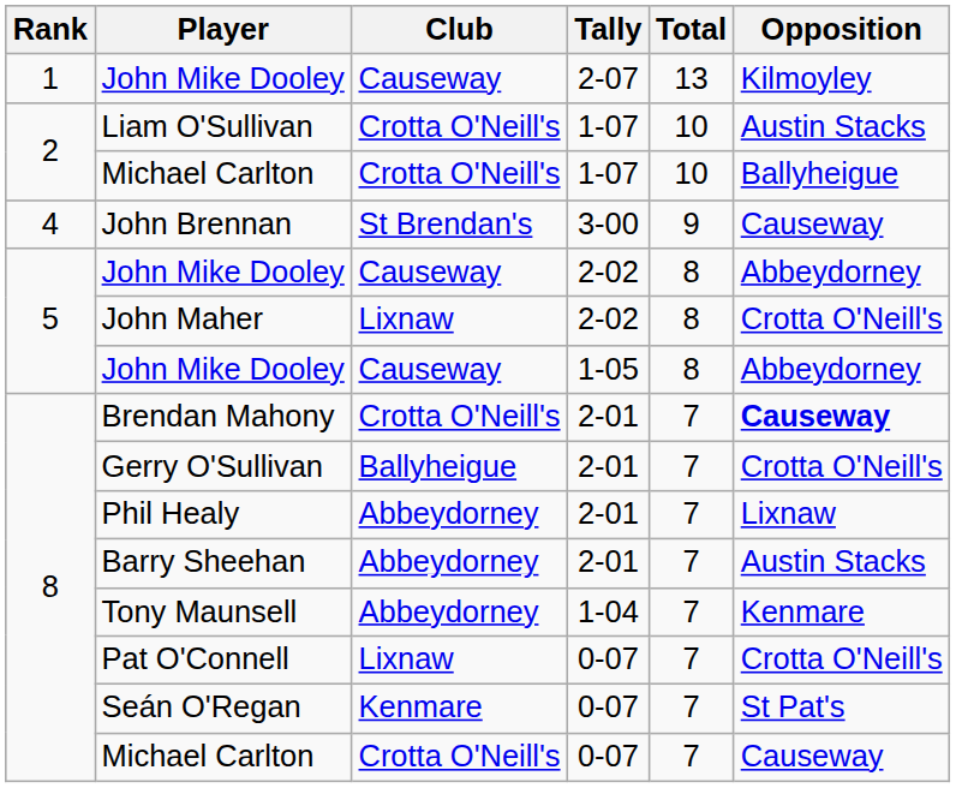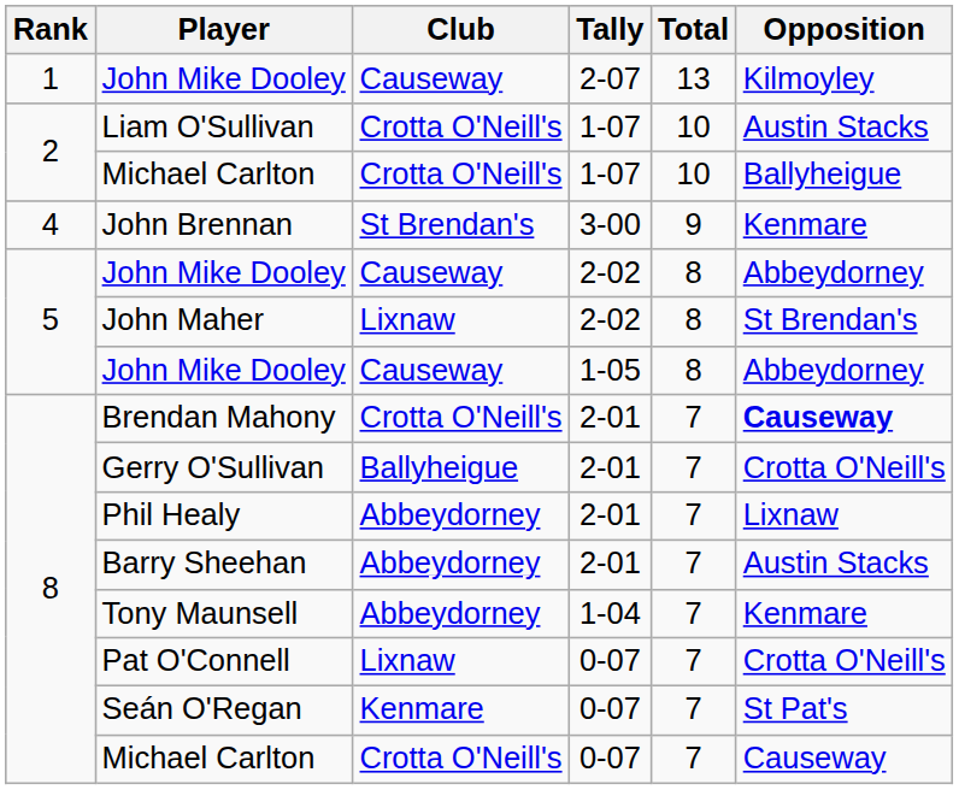John Brennan | Opposition: Causeway -> Kenmare
John Maher | Opposition: Crotta O'Neill's -> St Brendan's
